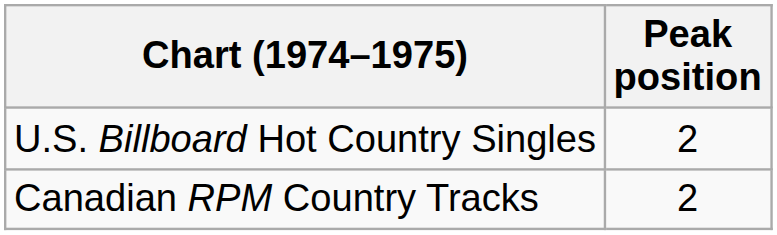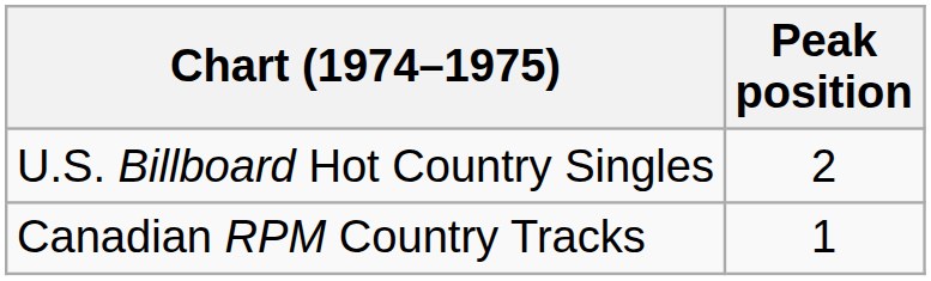Canadian RPM Country Tracks | Peak position: 2 -> 1
